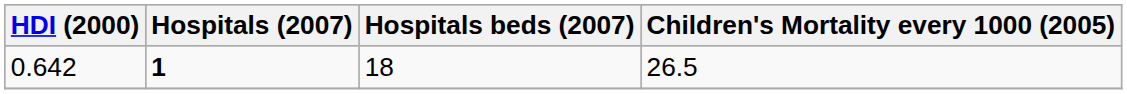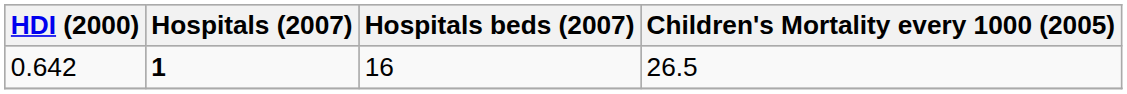0.642 | Hospitals beds (2007): 18 -> 16
